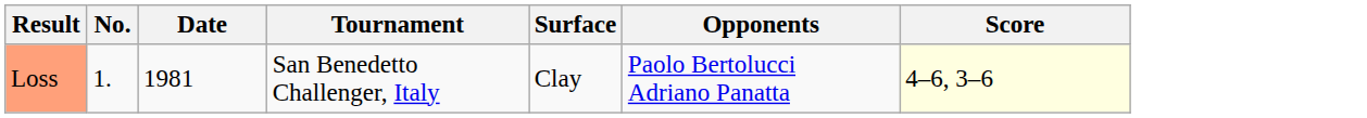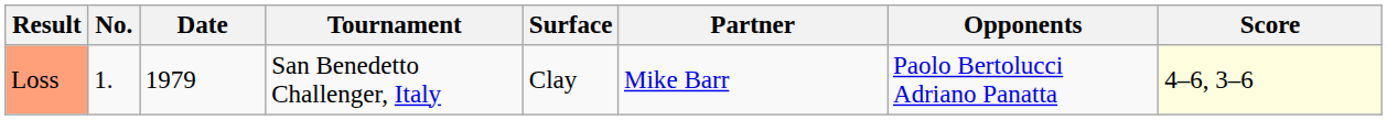+ column: Partner | Mike Barr
Loss | Date: 1981 -> 1979
